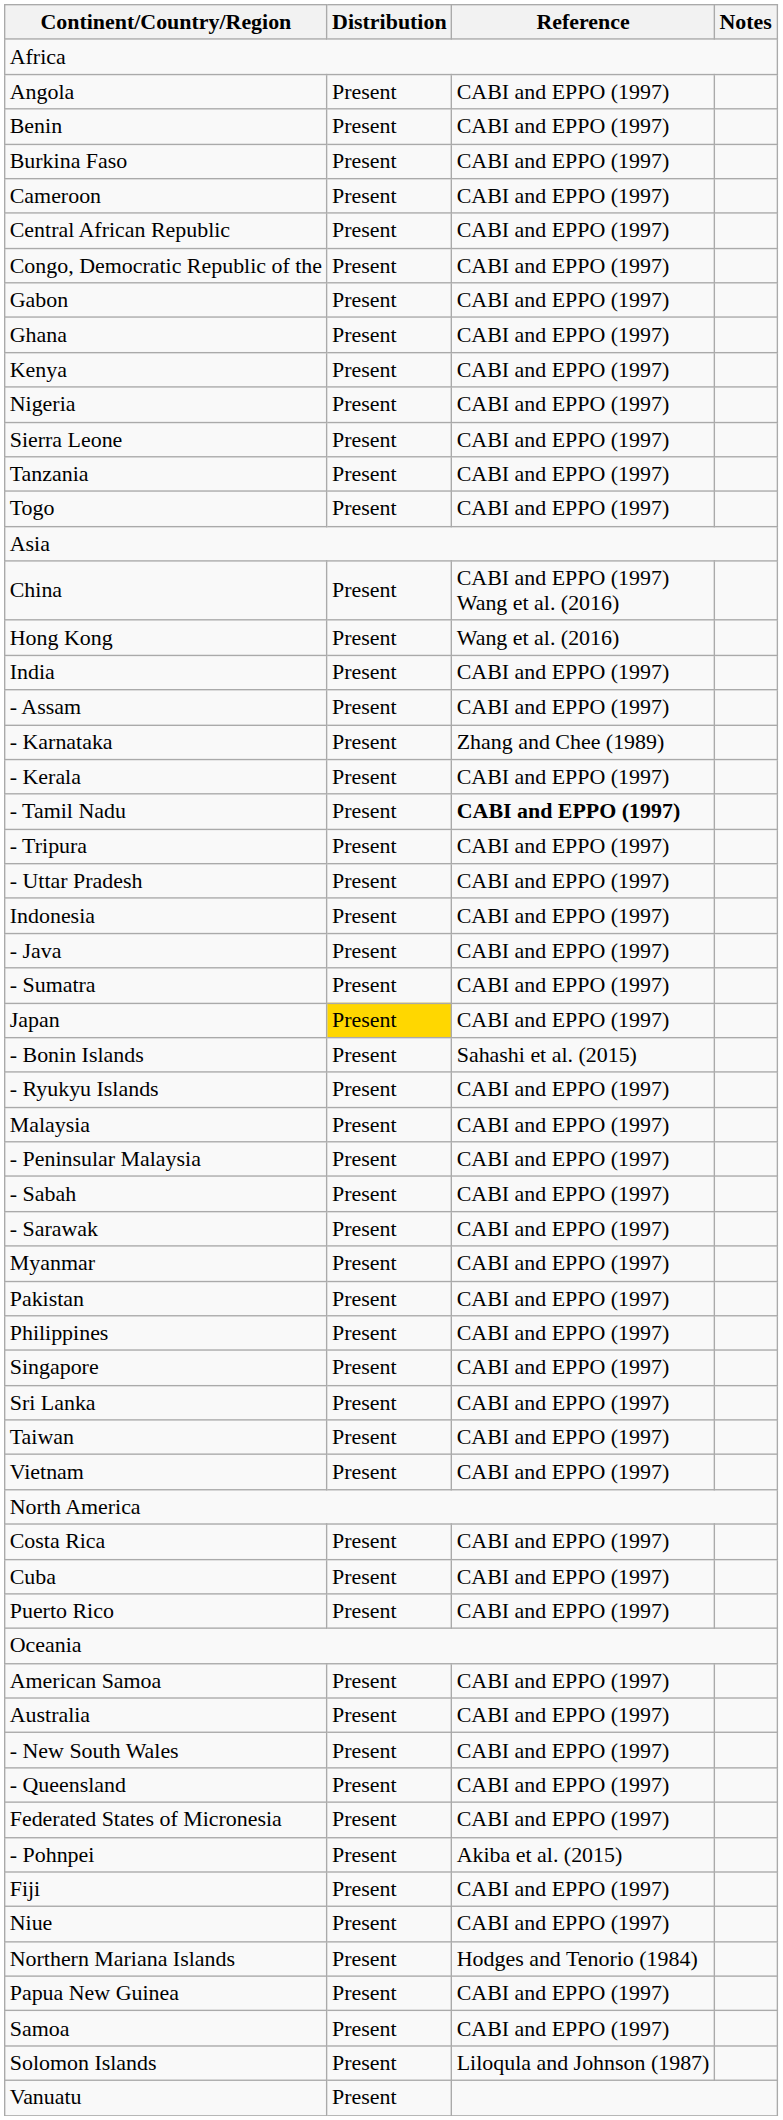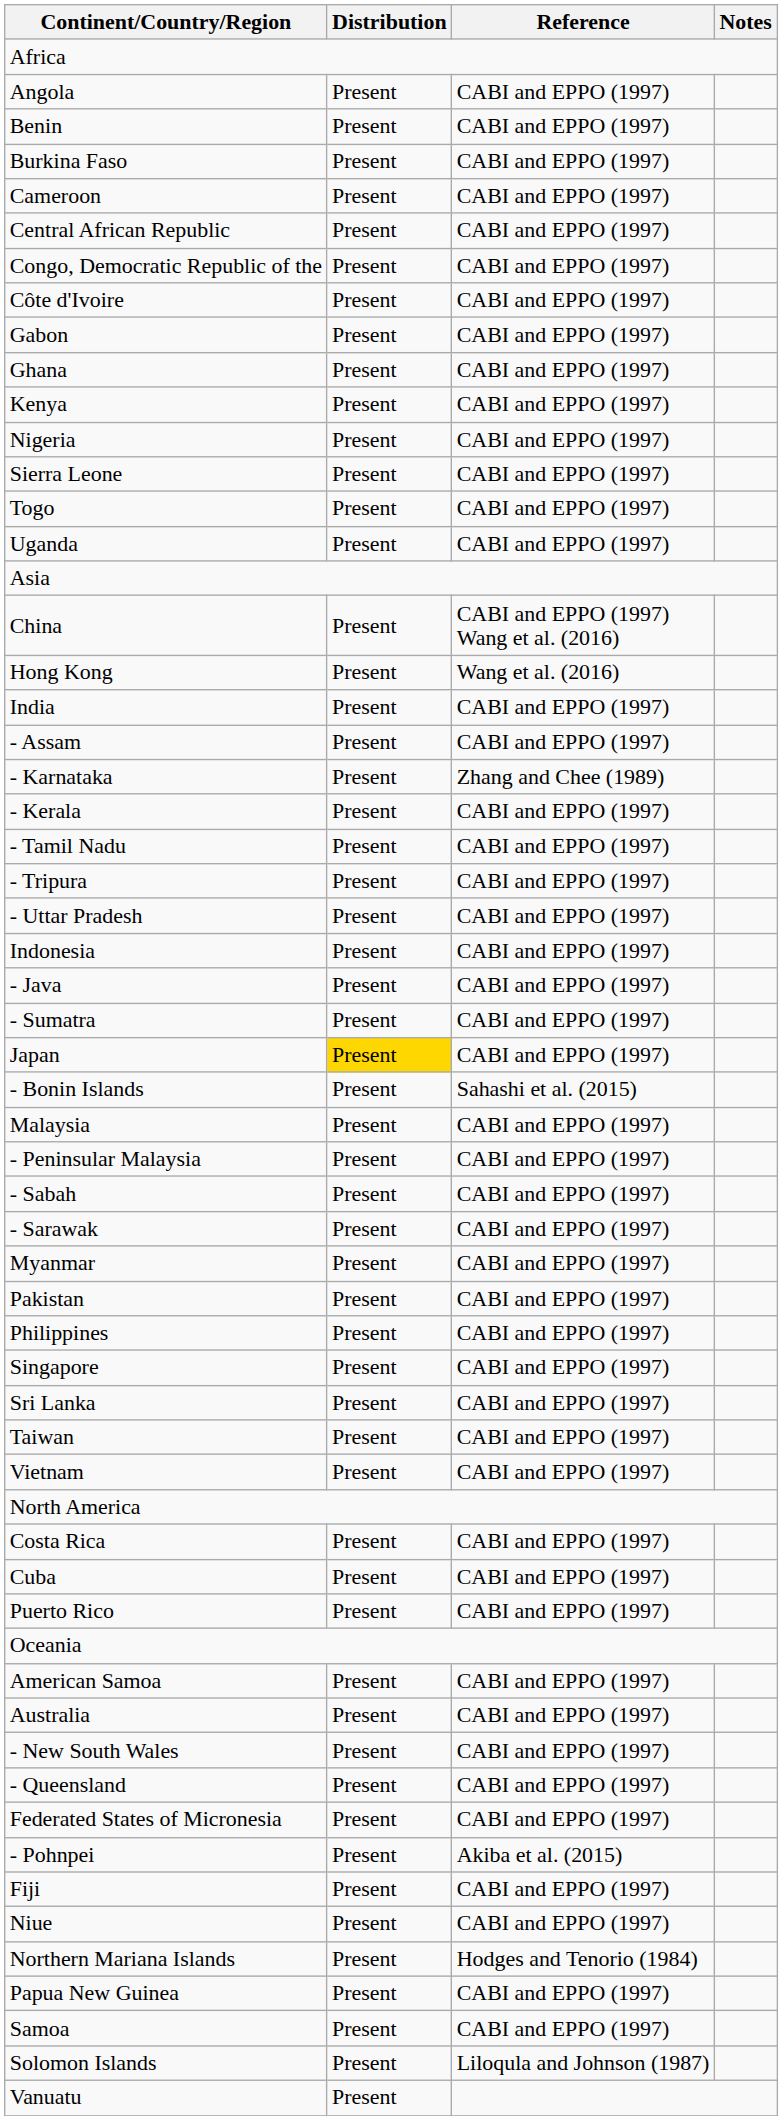+ row: Côte d'Ivoire | Present | CABI and EPPO (1997)
- row: Tanzania | Present | CABI and EPPO (1997)
+ row: Uganda | Present | CABI and EPPO (1997)
- Tamil Nadu | Reference: bold -> normal
- row: - Ryukyu Islands | Present | CABI and EPPO (1997)
